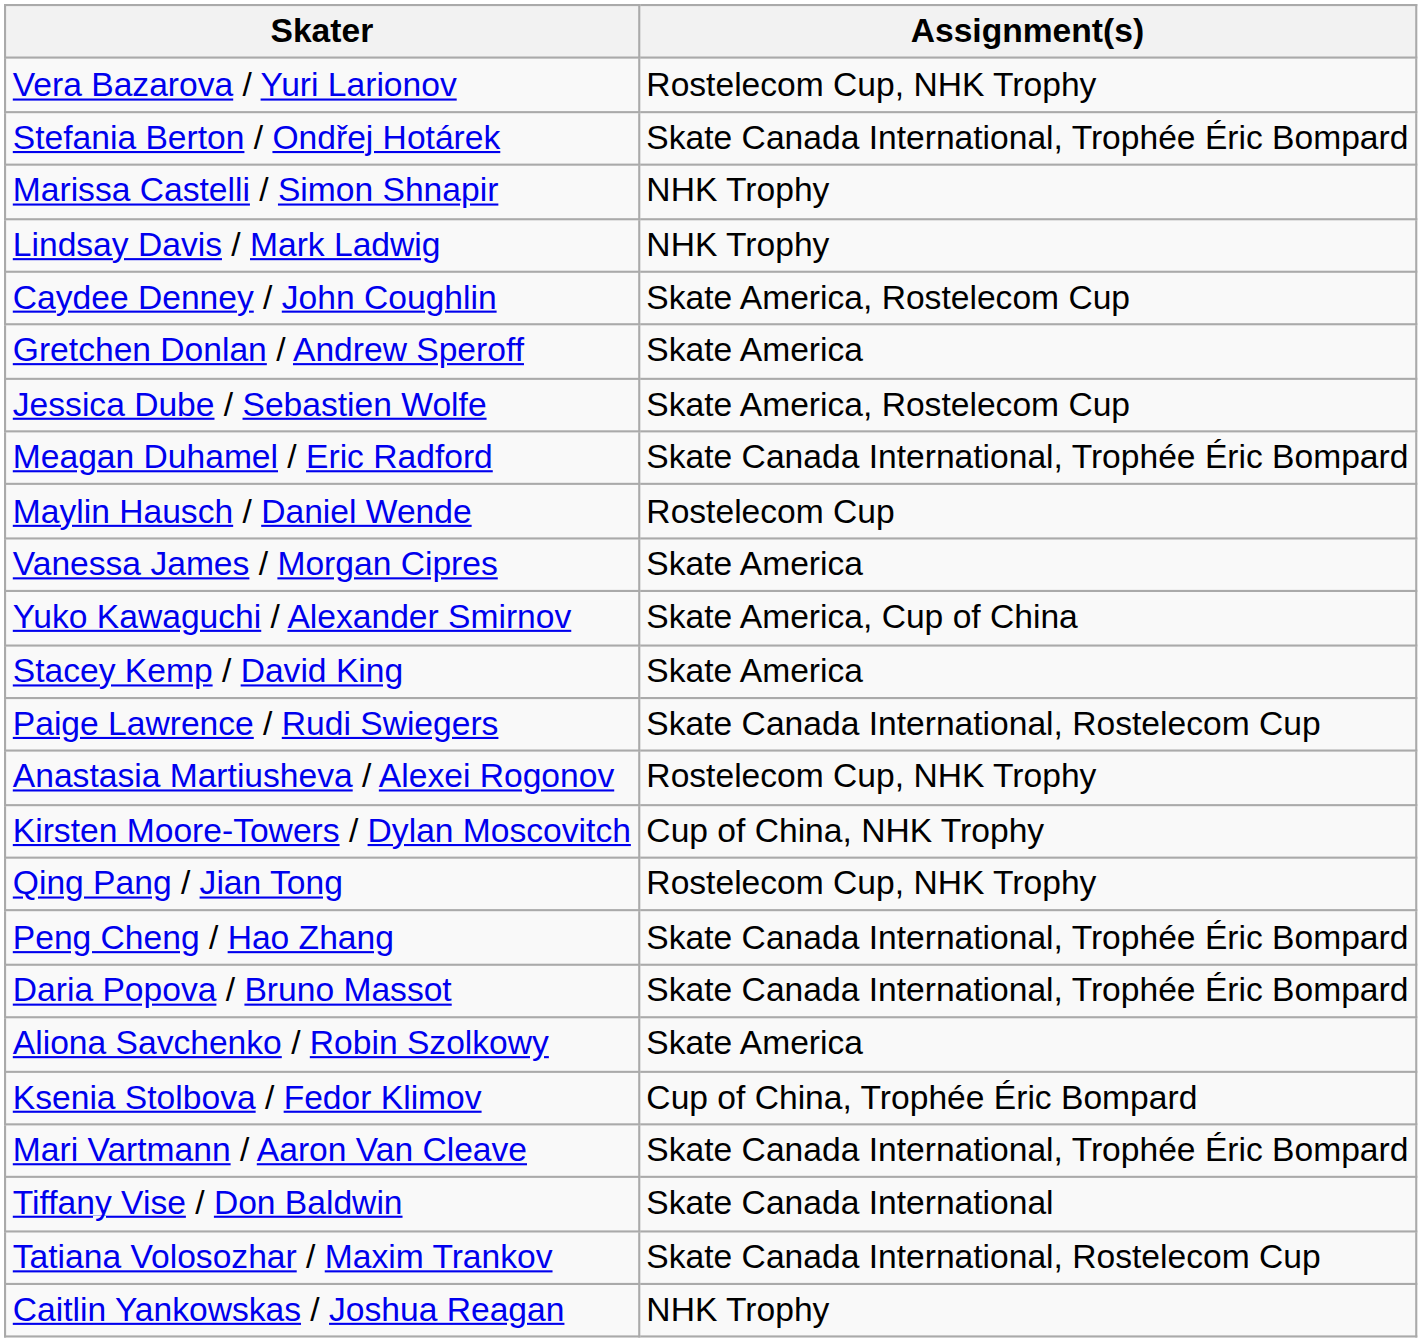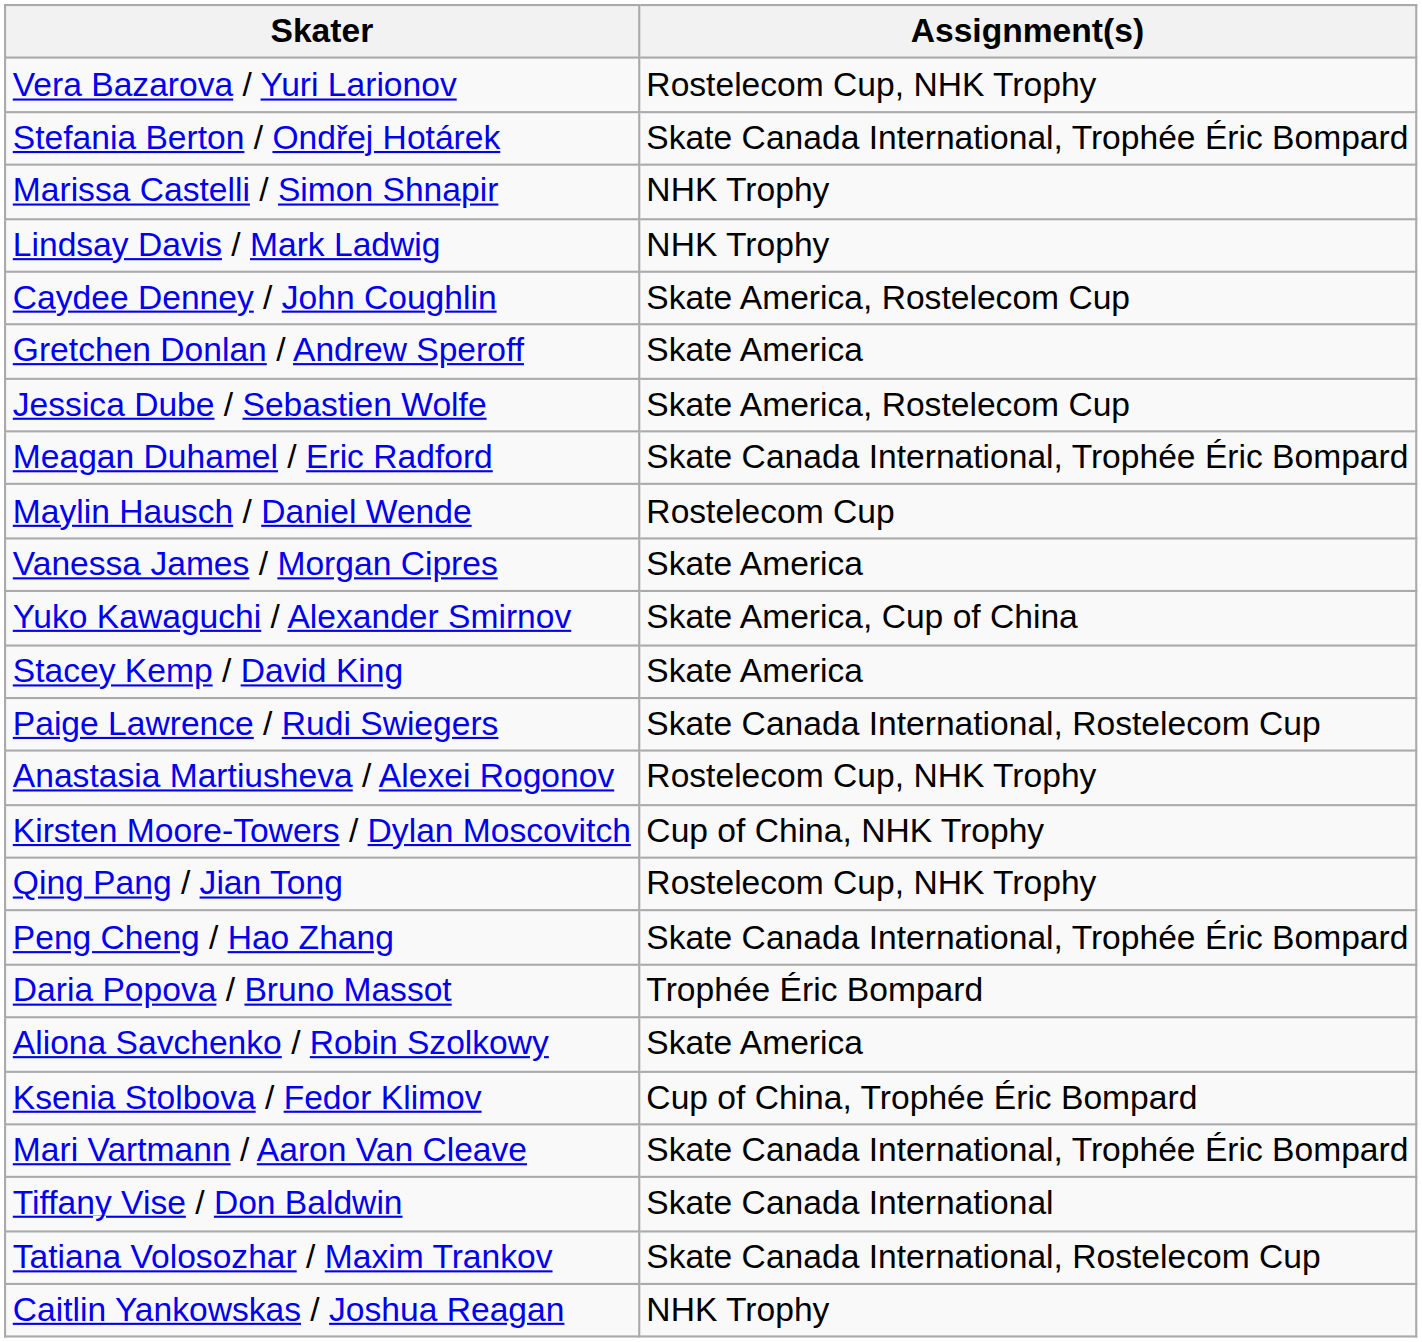Daria Popova / Bruno Massot | Assignment(s): Skate Canada International, Trophée Éric Bompard -> Trophée Éric Bompard
